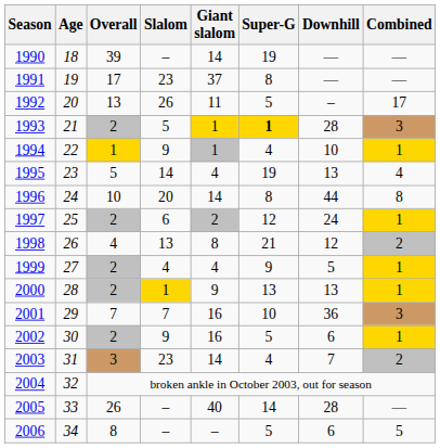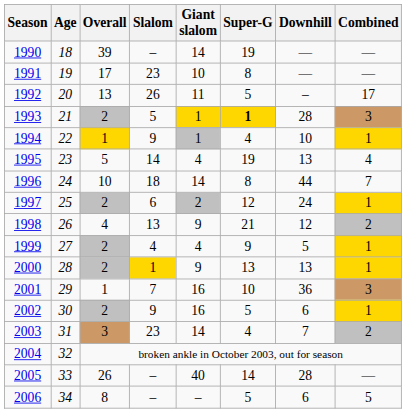1991 | Giant slalom: 37 -> 10
1996 | Slalom: 20 -> 18
1996 | Combined: 8 -> 7
1998 | Giant slalom: 8 -> 9
2001 | Overall: 7 -> 1
